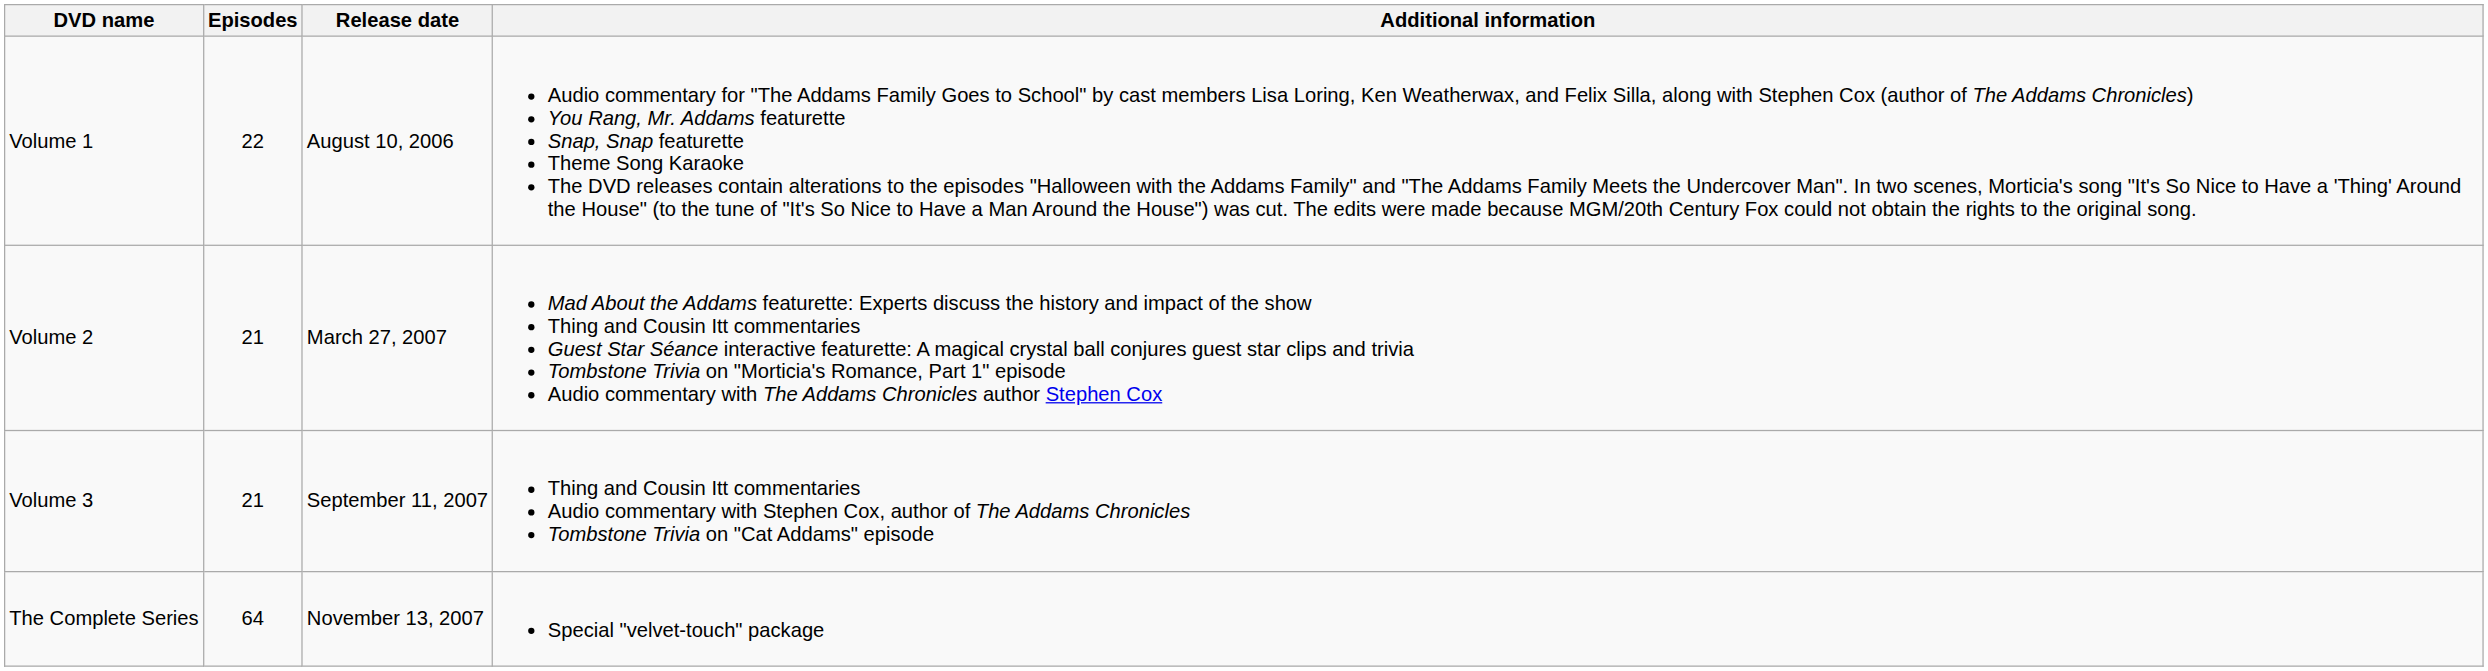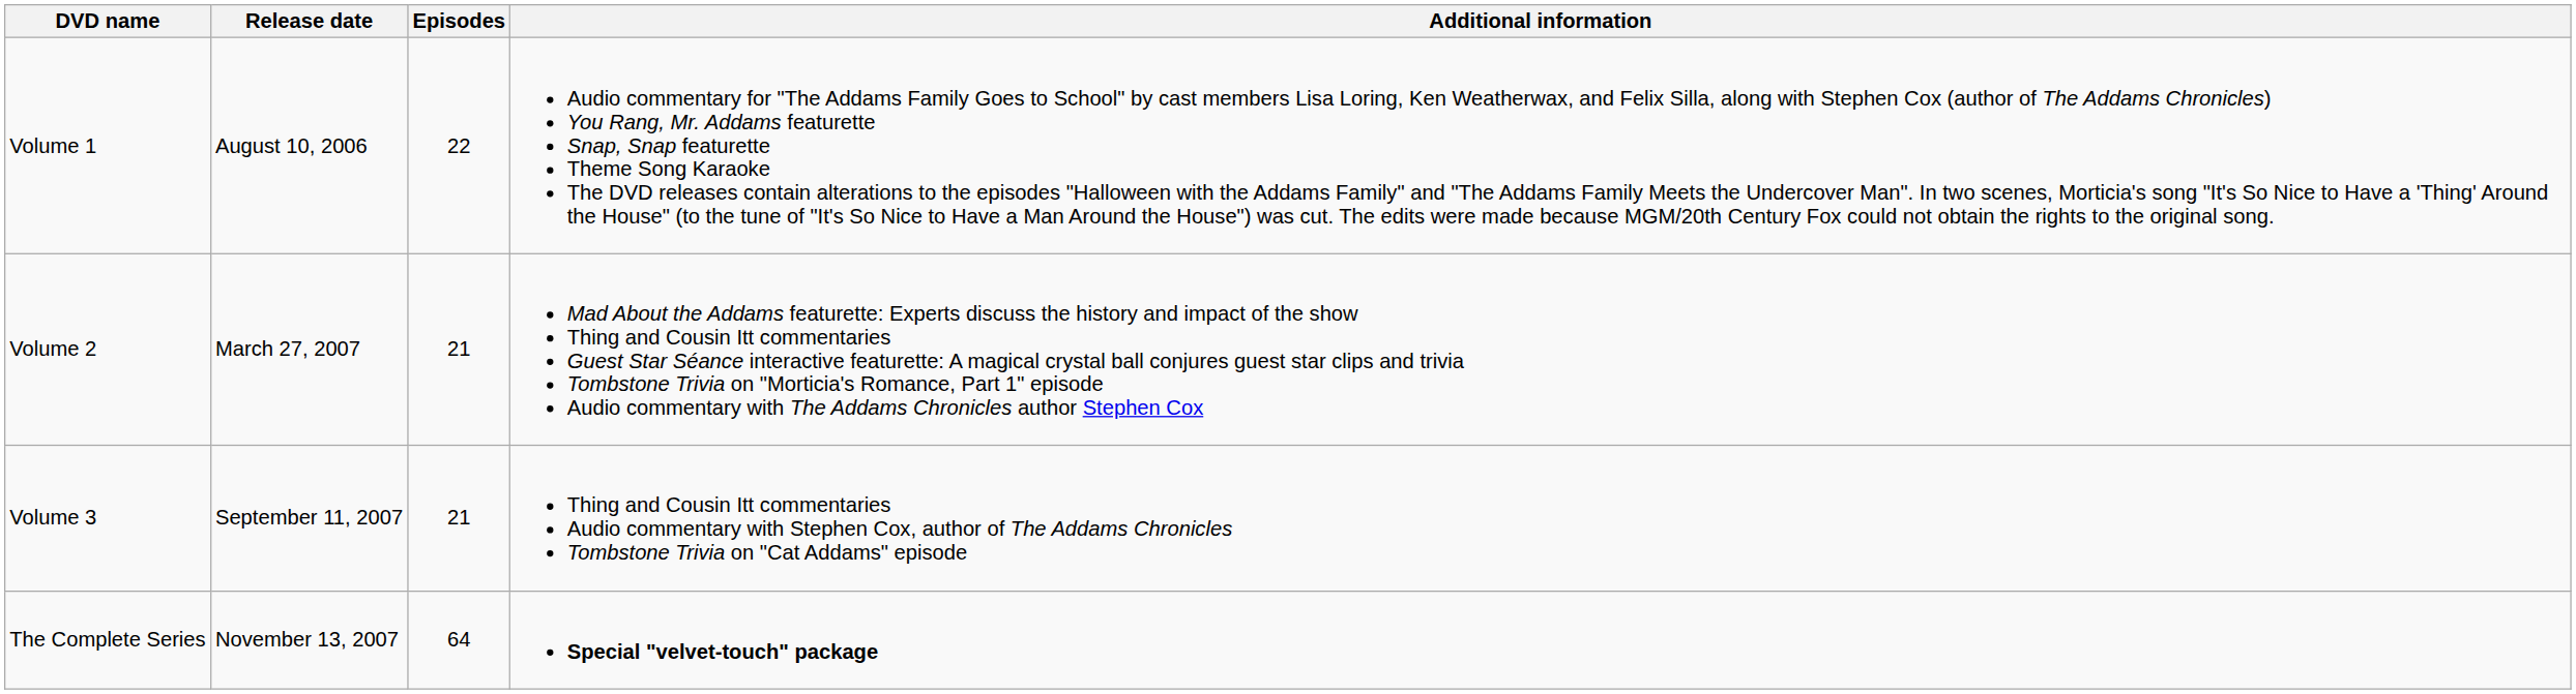columns swapped: Episodes <-> Release date
The Complete Series | Additional information: normal -> bold
